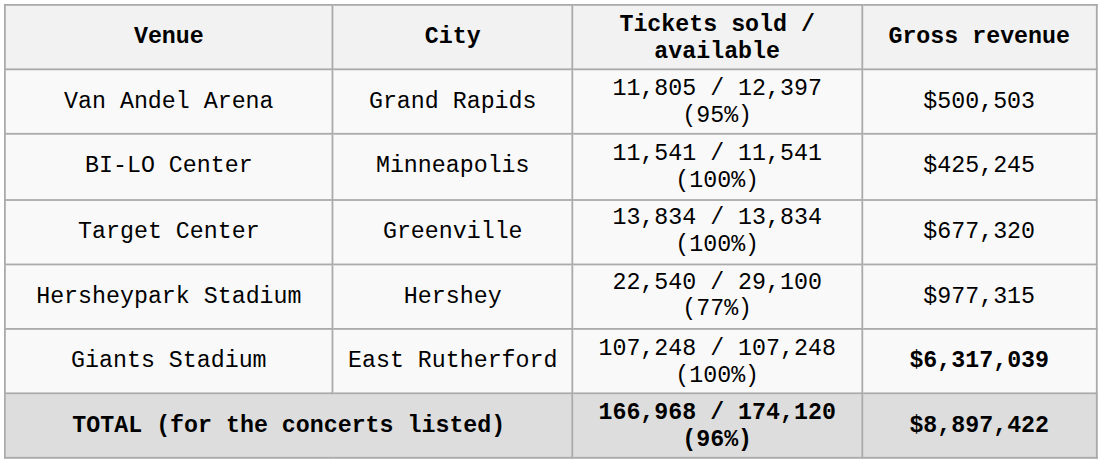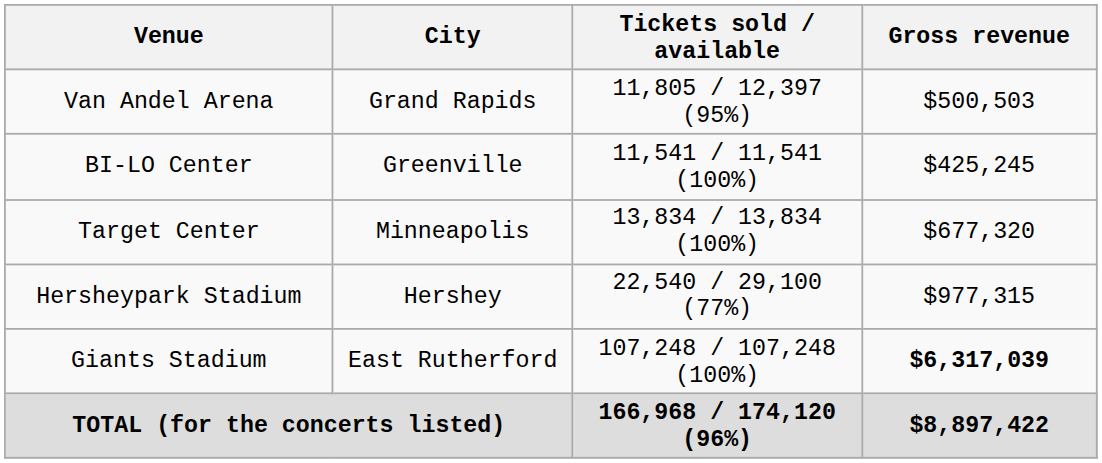BI-LO Center | City: Minneapolis -> Greenville
Target Center | City: Greenville -> Minneapolis
